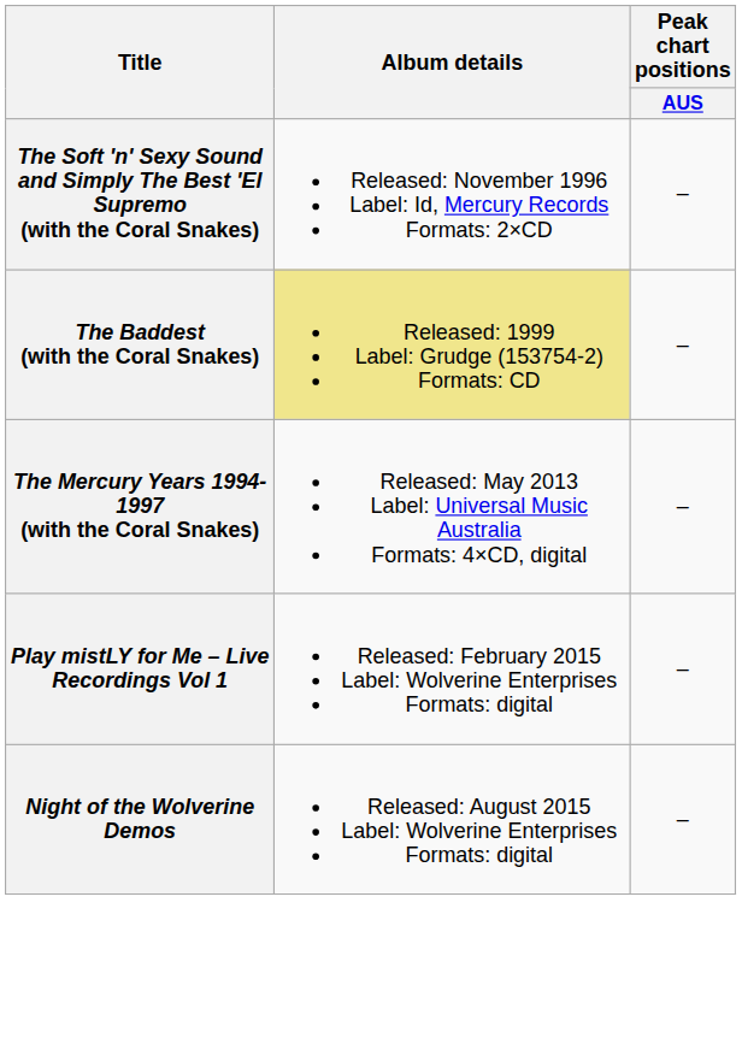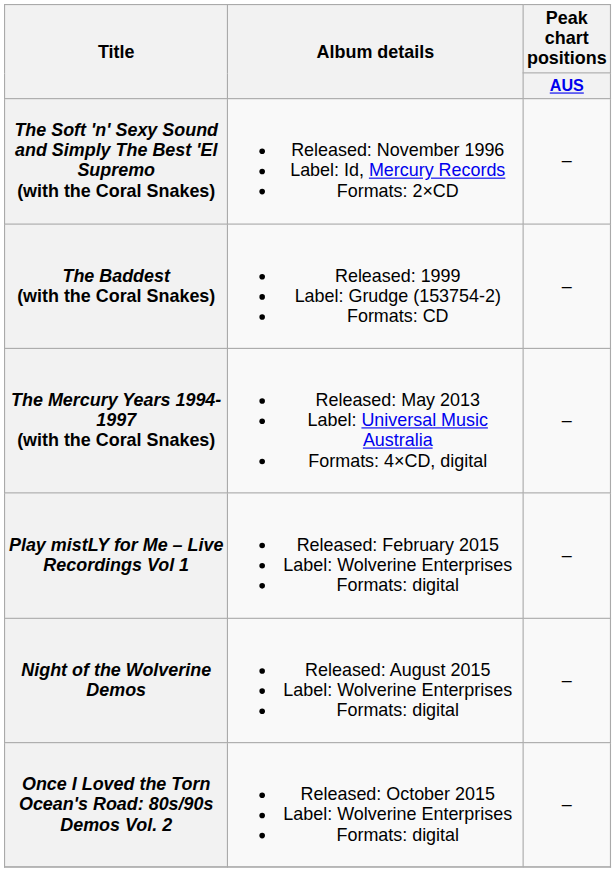The Baddest (with the Coral Snakes) | Album details: khaki background -> no background
+ row: Once I Loved the Torn Ocean's Road: 80s/90s Demos Vol. 2 | Released: October 2015 Label: Wolverine Enterprises Formats: digital | –
